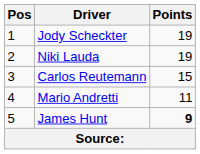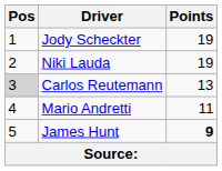Carlos Reutemann | Pos: no background -> lightgrey background
Carlos Reutemann | Points: 15 -> 13
